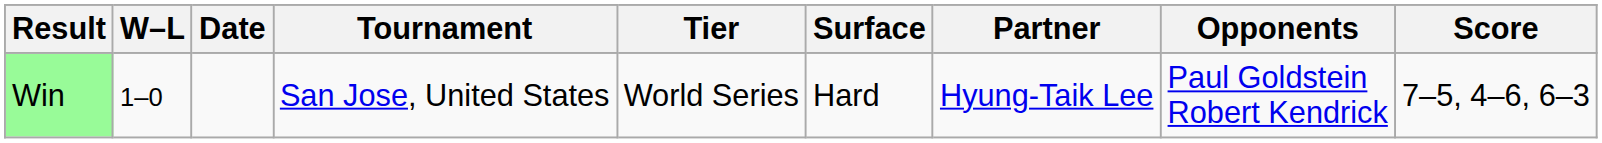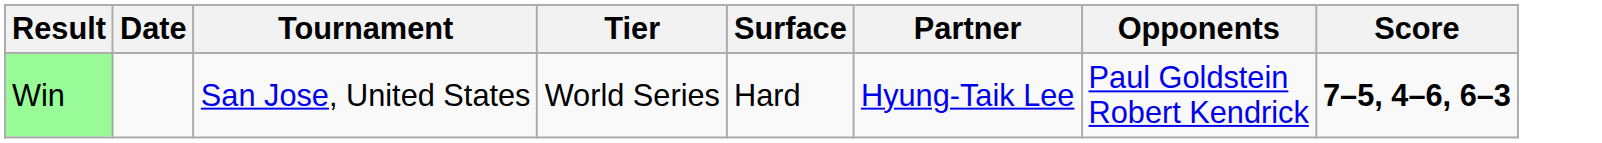- column: W–L | 1–0
Win | Score: normal -> bold
